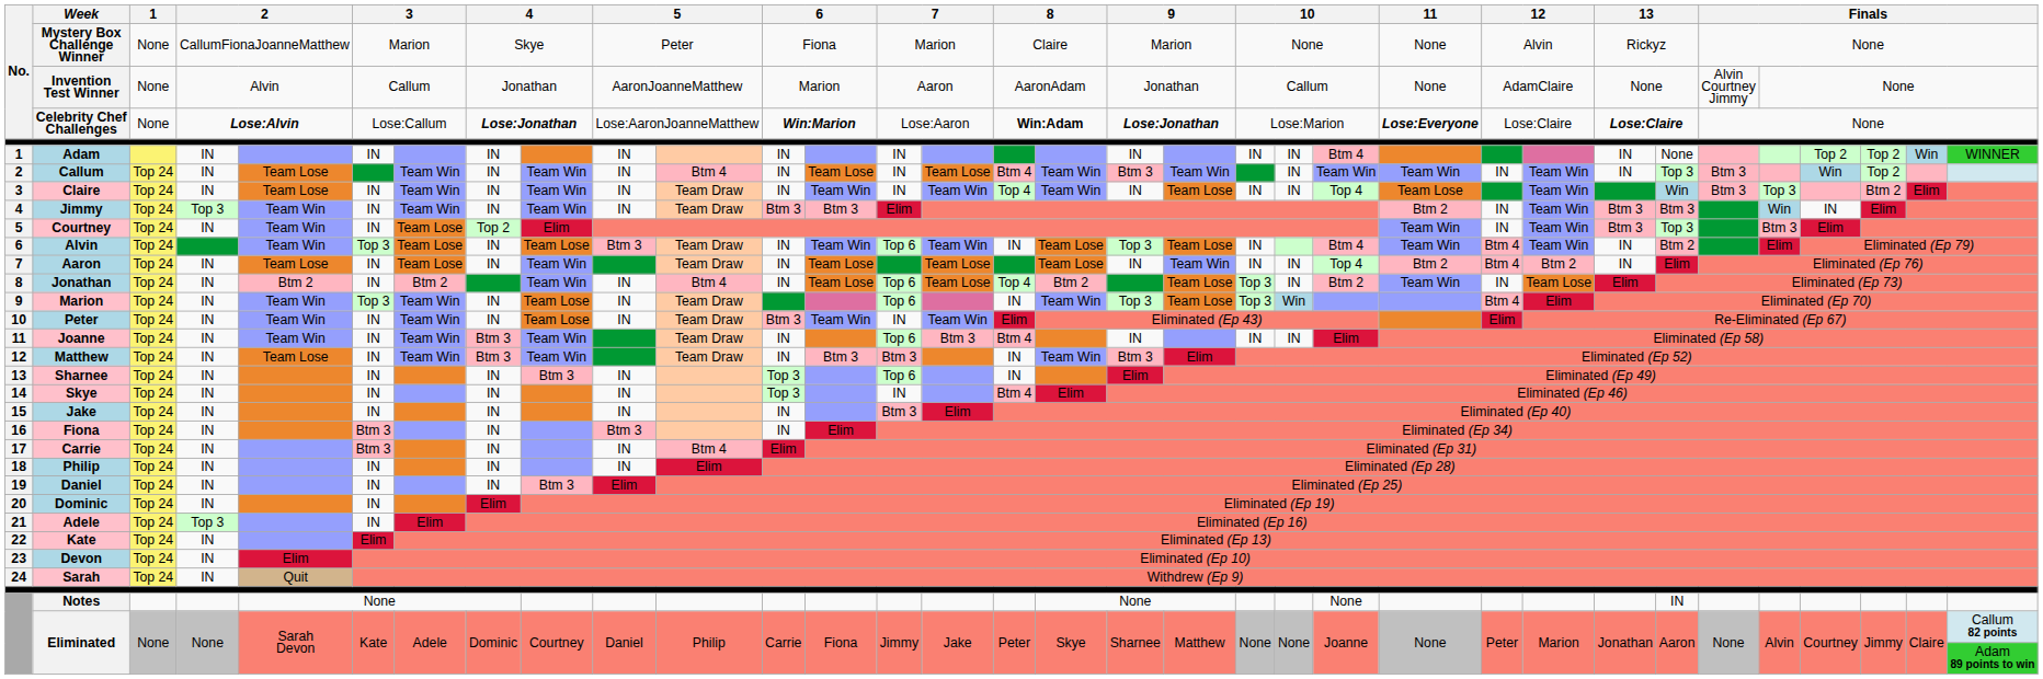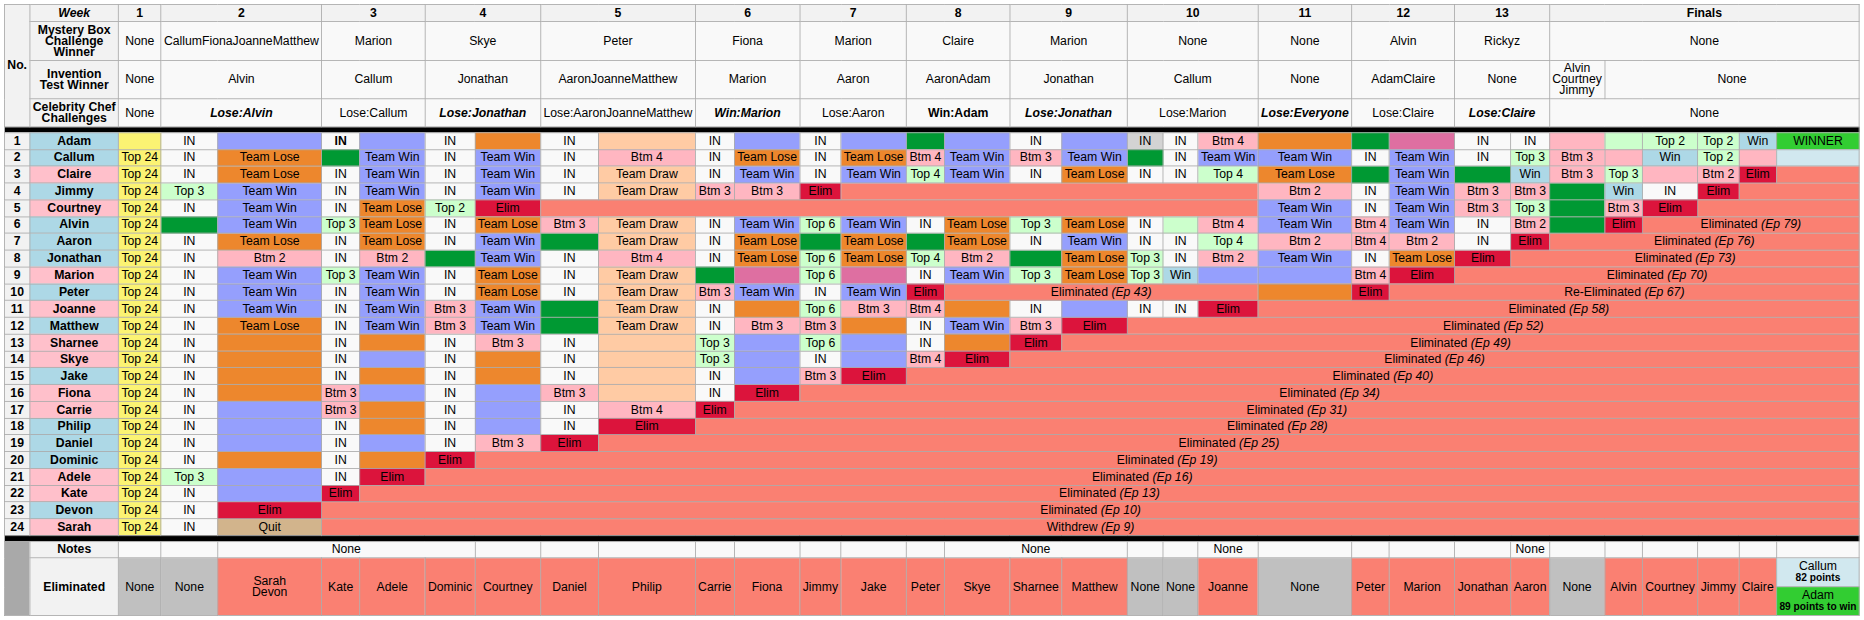Adam | column 6: normal -> bold
Adam | column 20: no background -> lightgrey background
Adam | column 27: None -> IN
Notes | column 27: IN -> None
